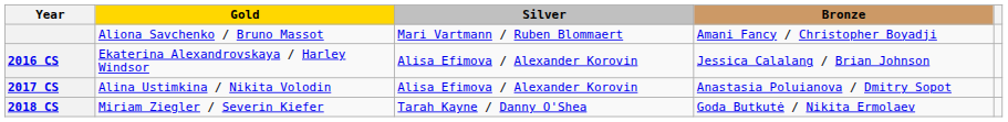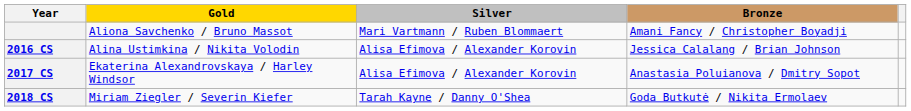2016 CS | Gold: Ekaterina Alexandrovskaya / Harley Windsor -> Alina Ustimkina / Nikita Volodin
2017 CS | Gold: Alina Ustimkina / Nikita Volodin -> Ekaterina Alexandrovskaya / Harley Windsor
